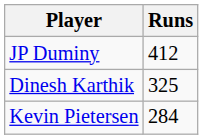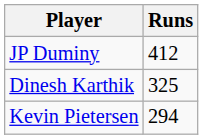Kevin Pietersen | Runs: 284 -> 294
